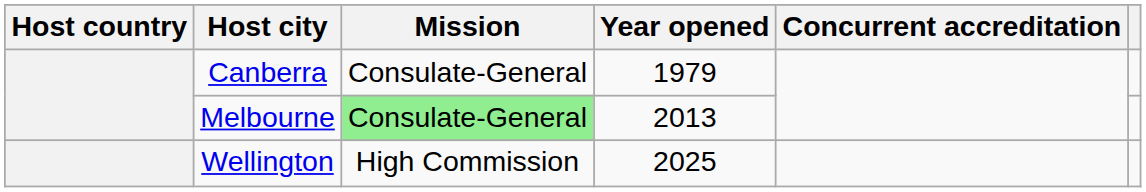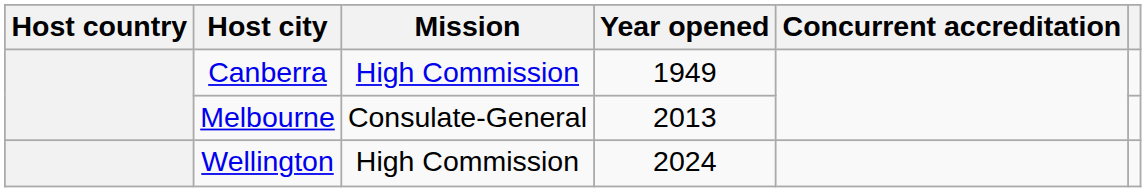Canberra | Mission: Consulate-General -> High Commission
Canberra | Year opened: 1979 -> 1949
Melbourne | Mission: lightgreen background -> no background
Wellington | Year opened: 2025 -> 2024
